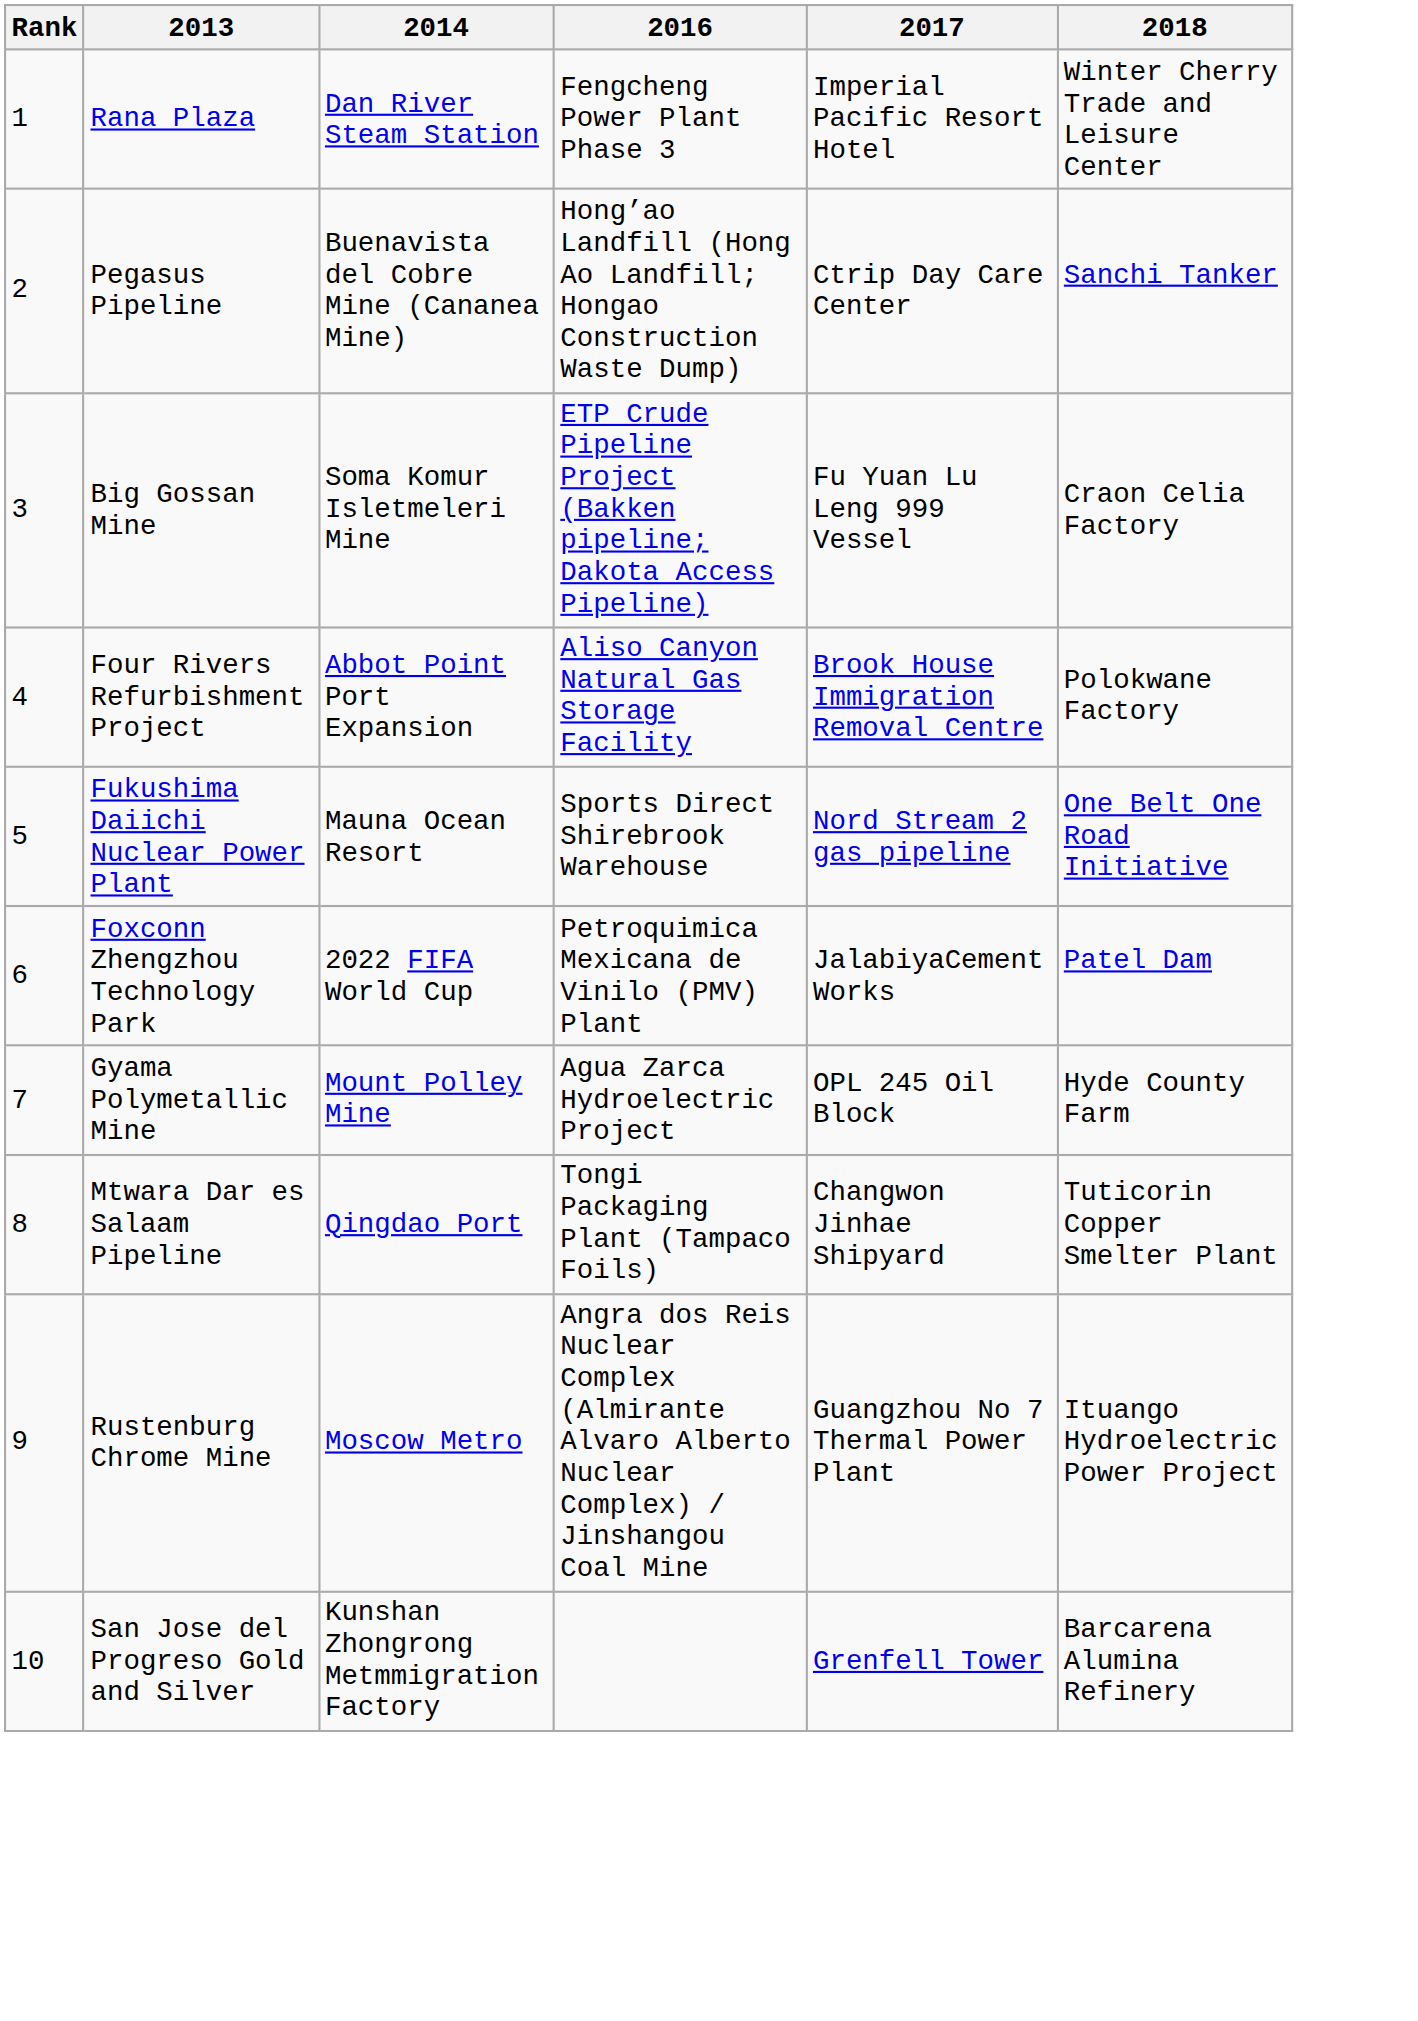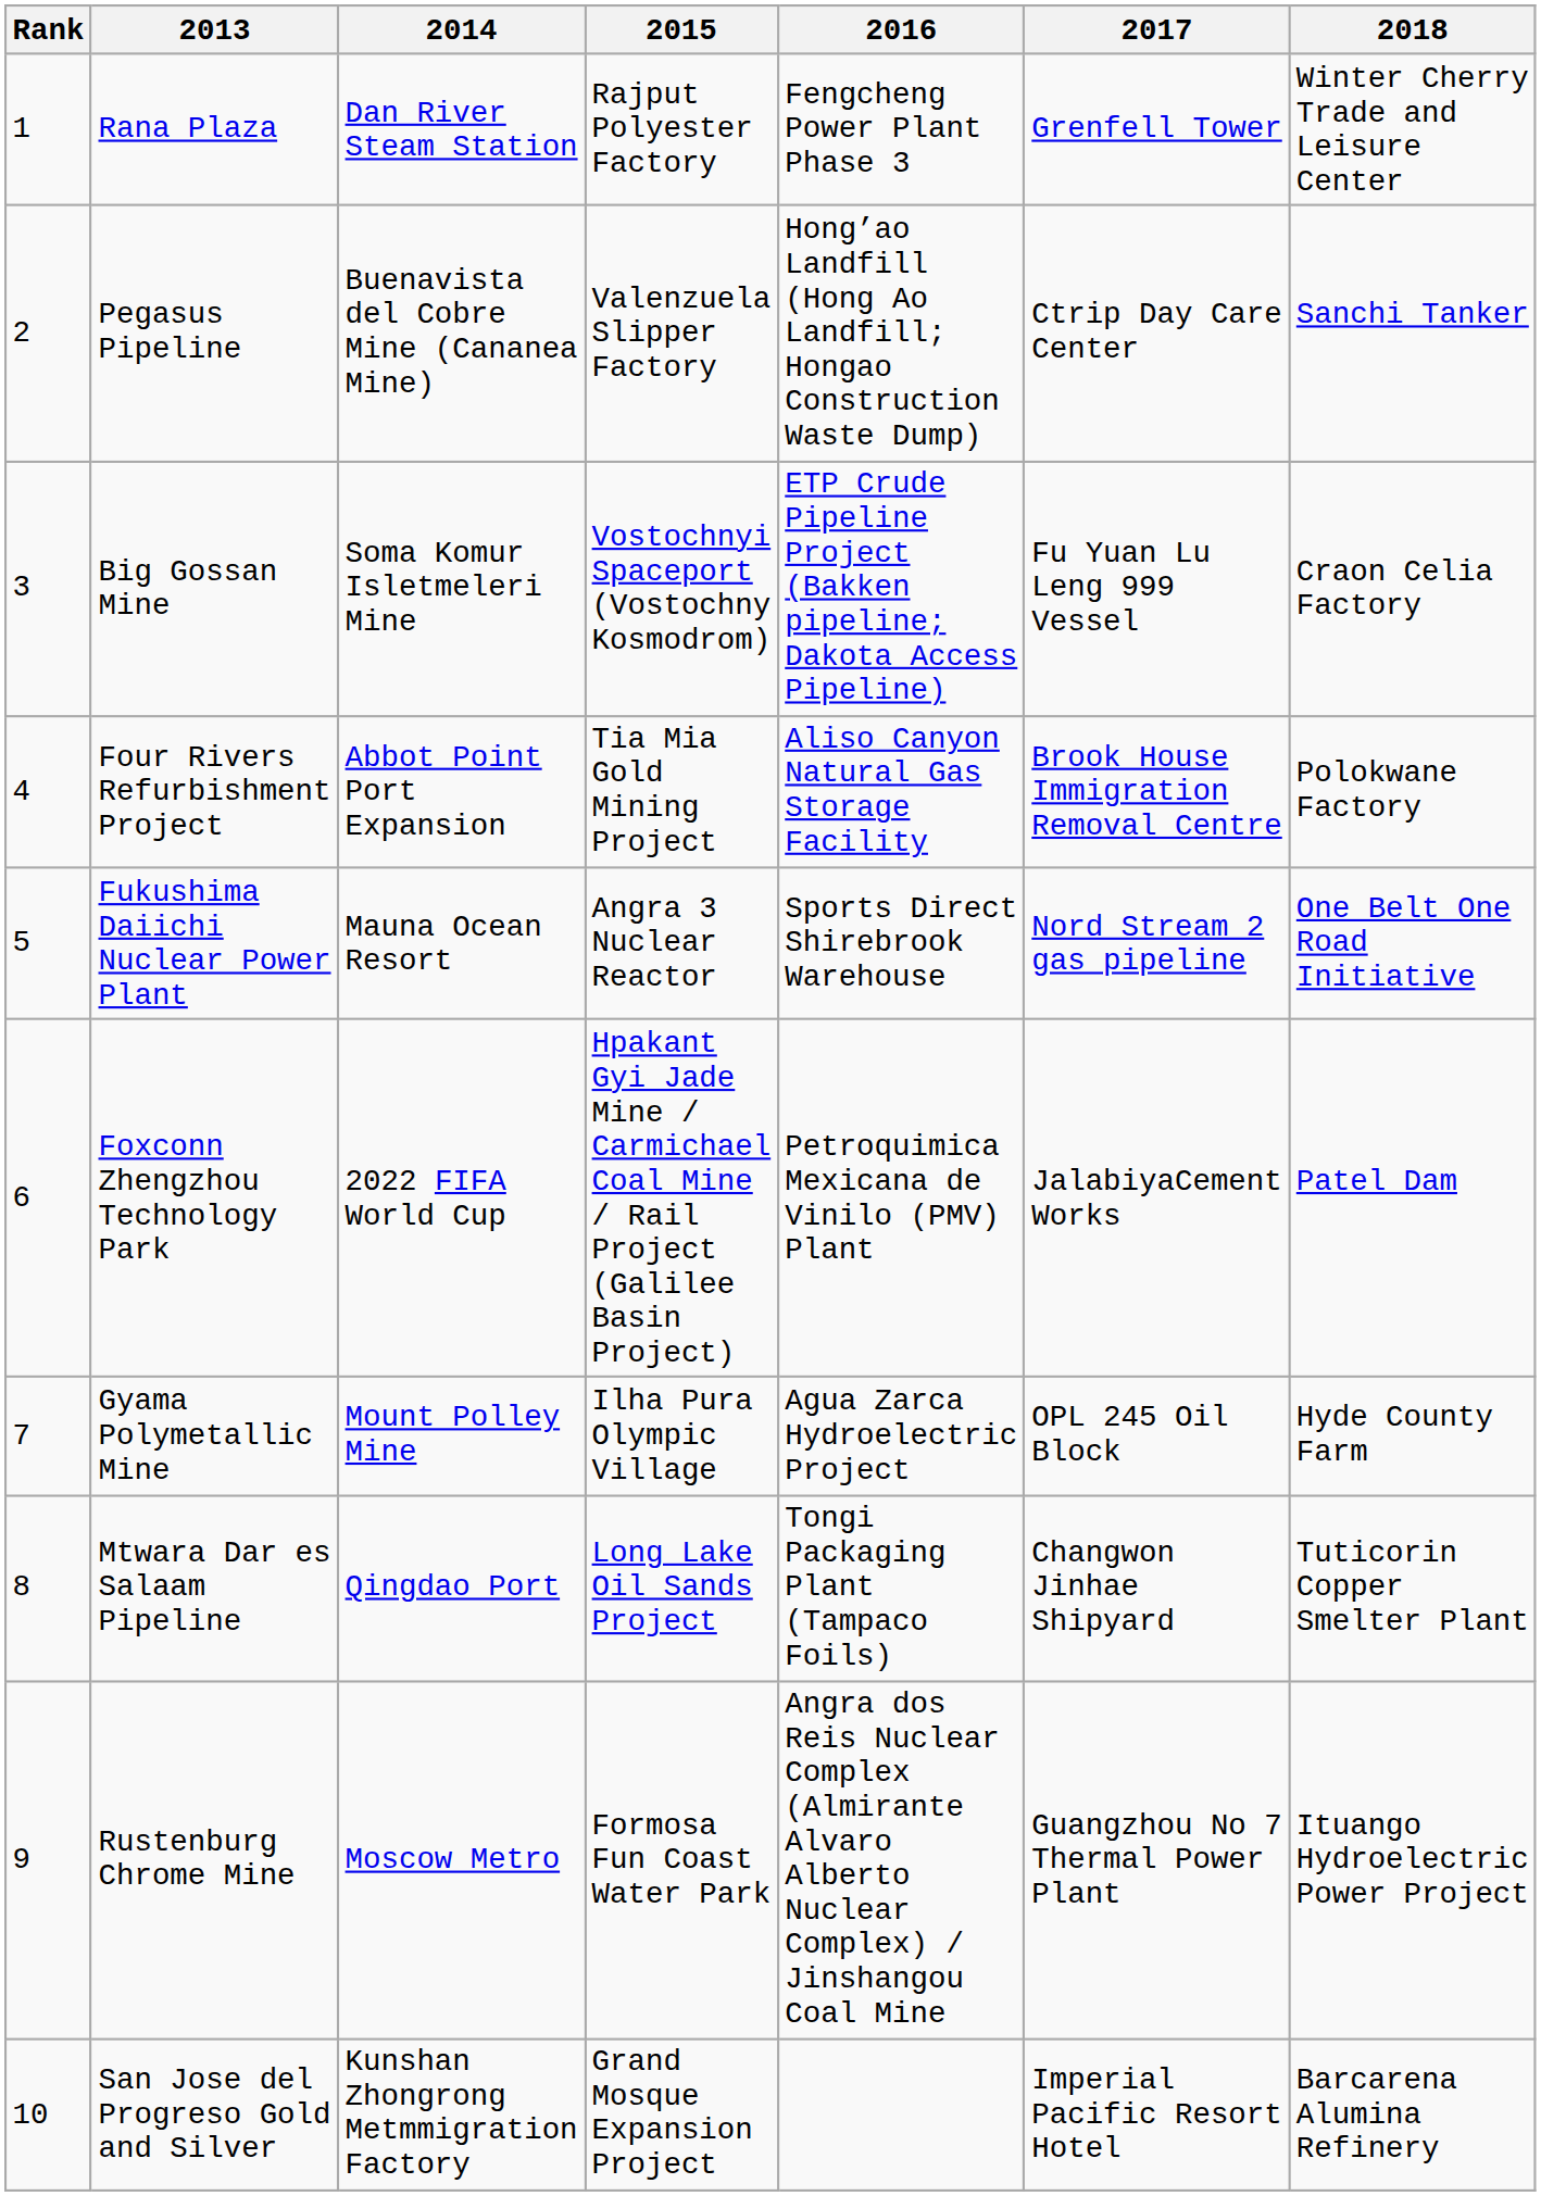+ column: 2015 | Rajput Polyester Factory | Valenzuela Slipper Factory | Vostochnyi Spaceport (Vostochny Kosmodrom) | Tia Mia Gold Mining Project | Angra 3 Nuclear Reactor | Hpakant Gyi Jade Mine / Carmichael Coal Mine / Rail Project (Galilee Basin Project) | Ilha Pura Olympic Village | Long Lake Oil Sands Project | Formosa Fun Coast Water Park | Grand Mosque Expansion Project
Rana Plaza | 2017: Imperial Pacific Resort Hotel -> Grenfell Tower
San Jose del Progreso Gold and Silver | 2017: Grenfell Tower -> Imperial Pacific Resort Hotel
